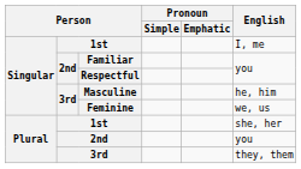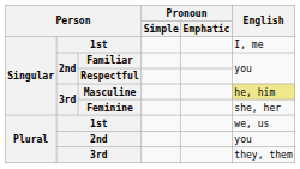Masculine | English: no background -> khaki background
Feminine | English: we, us -> she, her
Plural / 1st | English: she, her -> we, us
